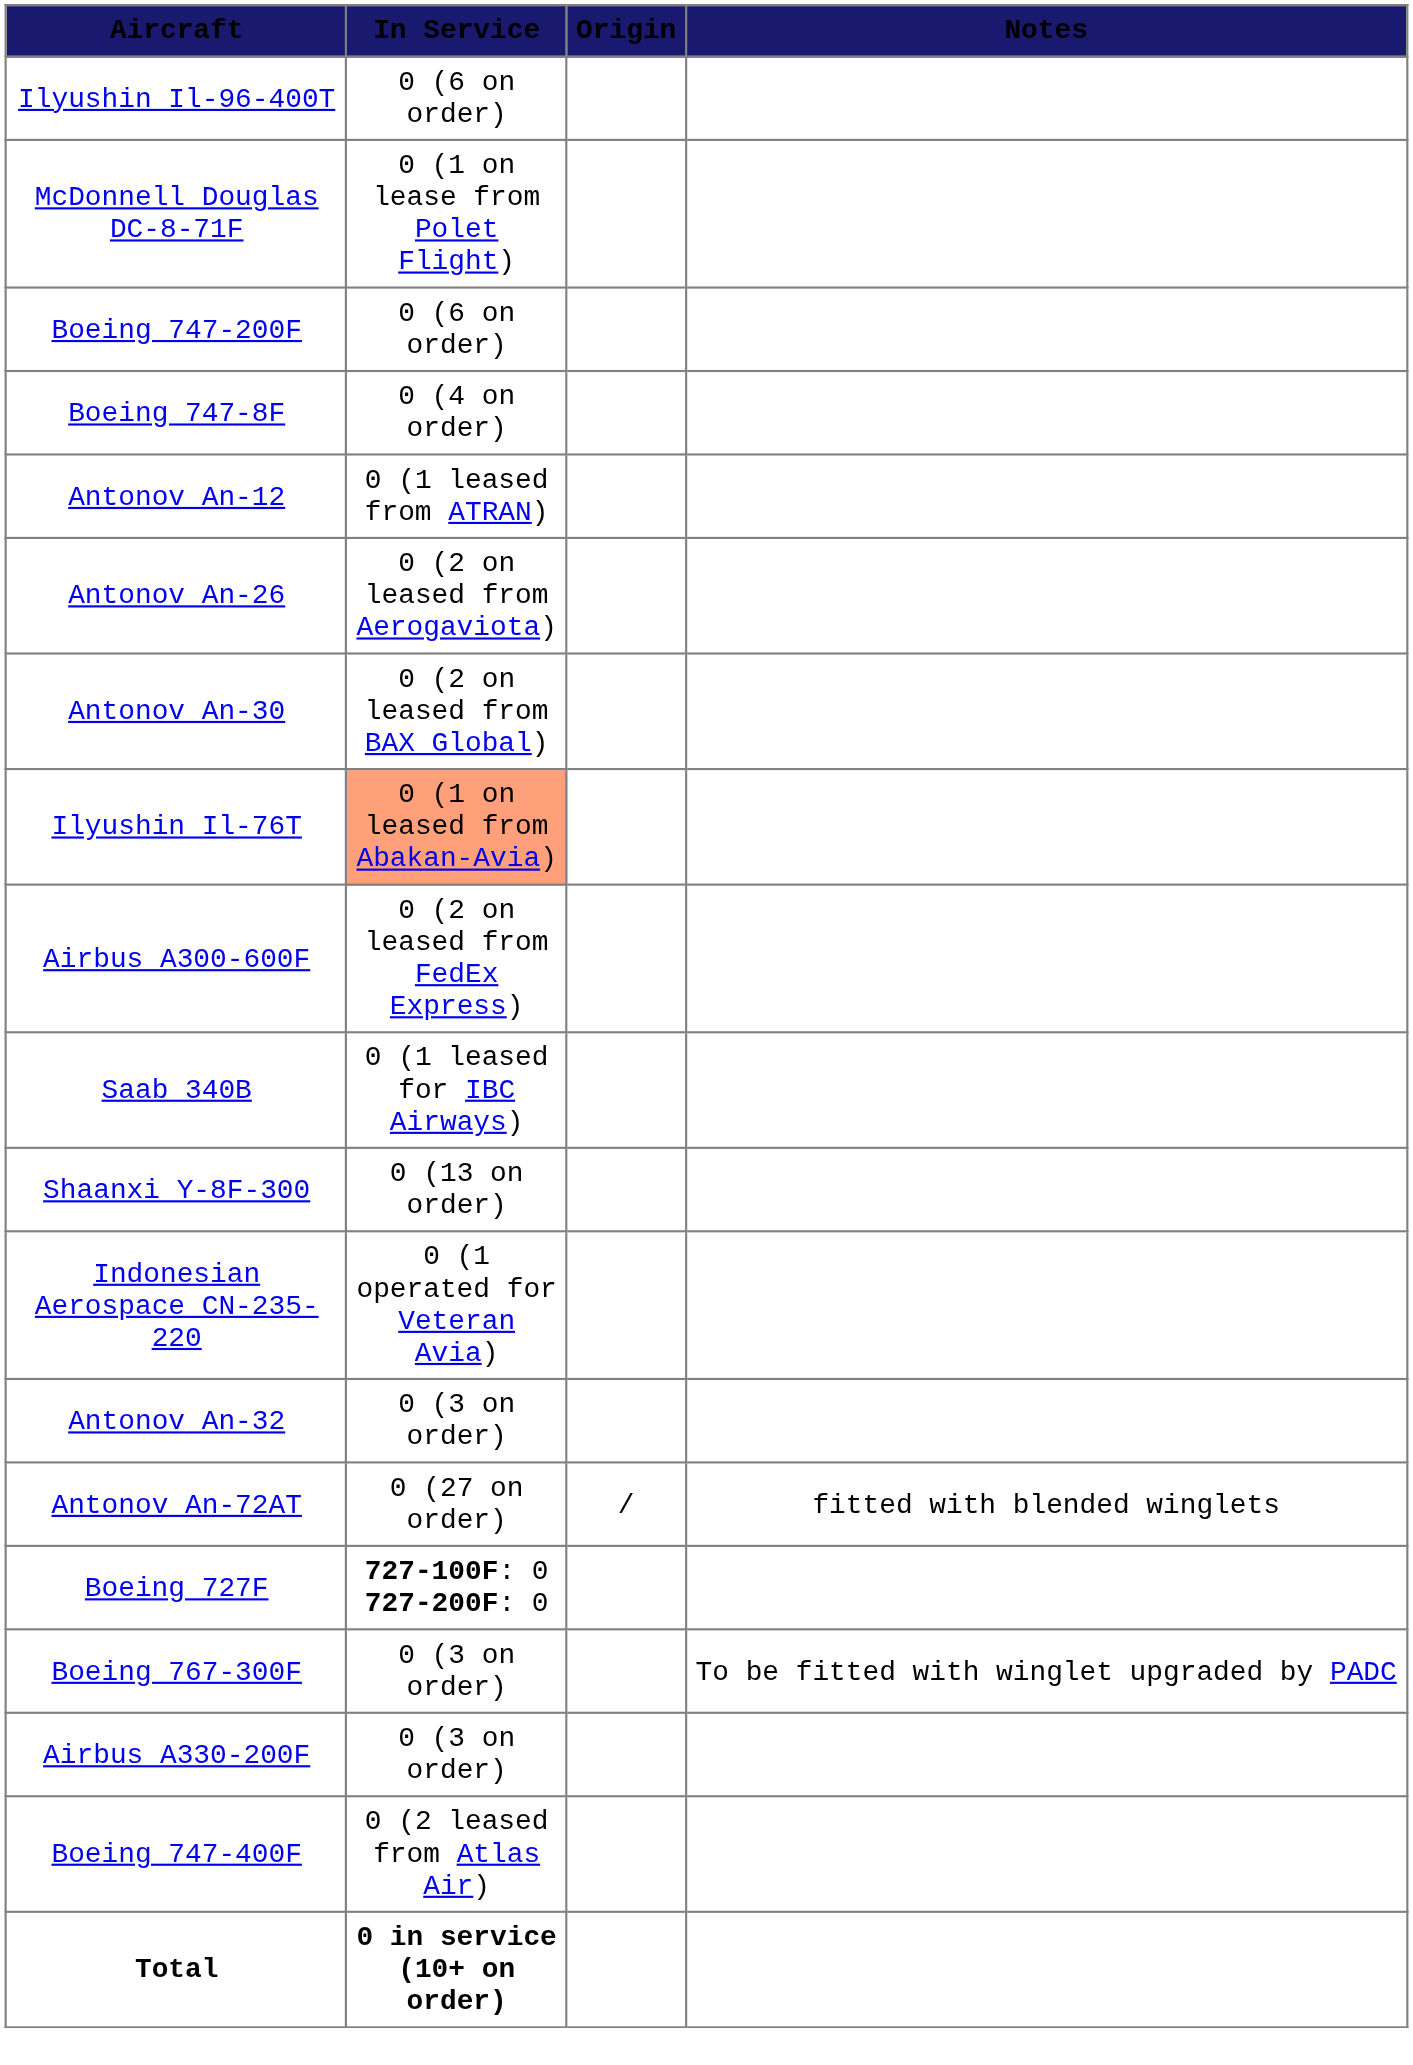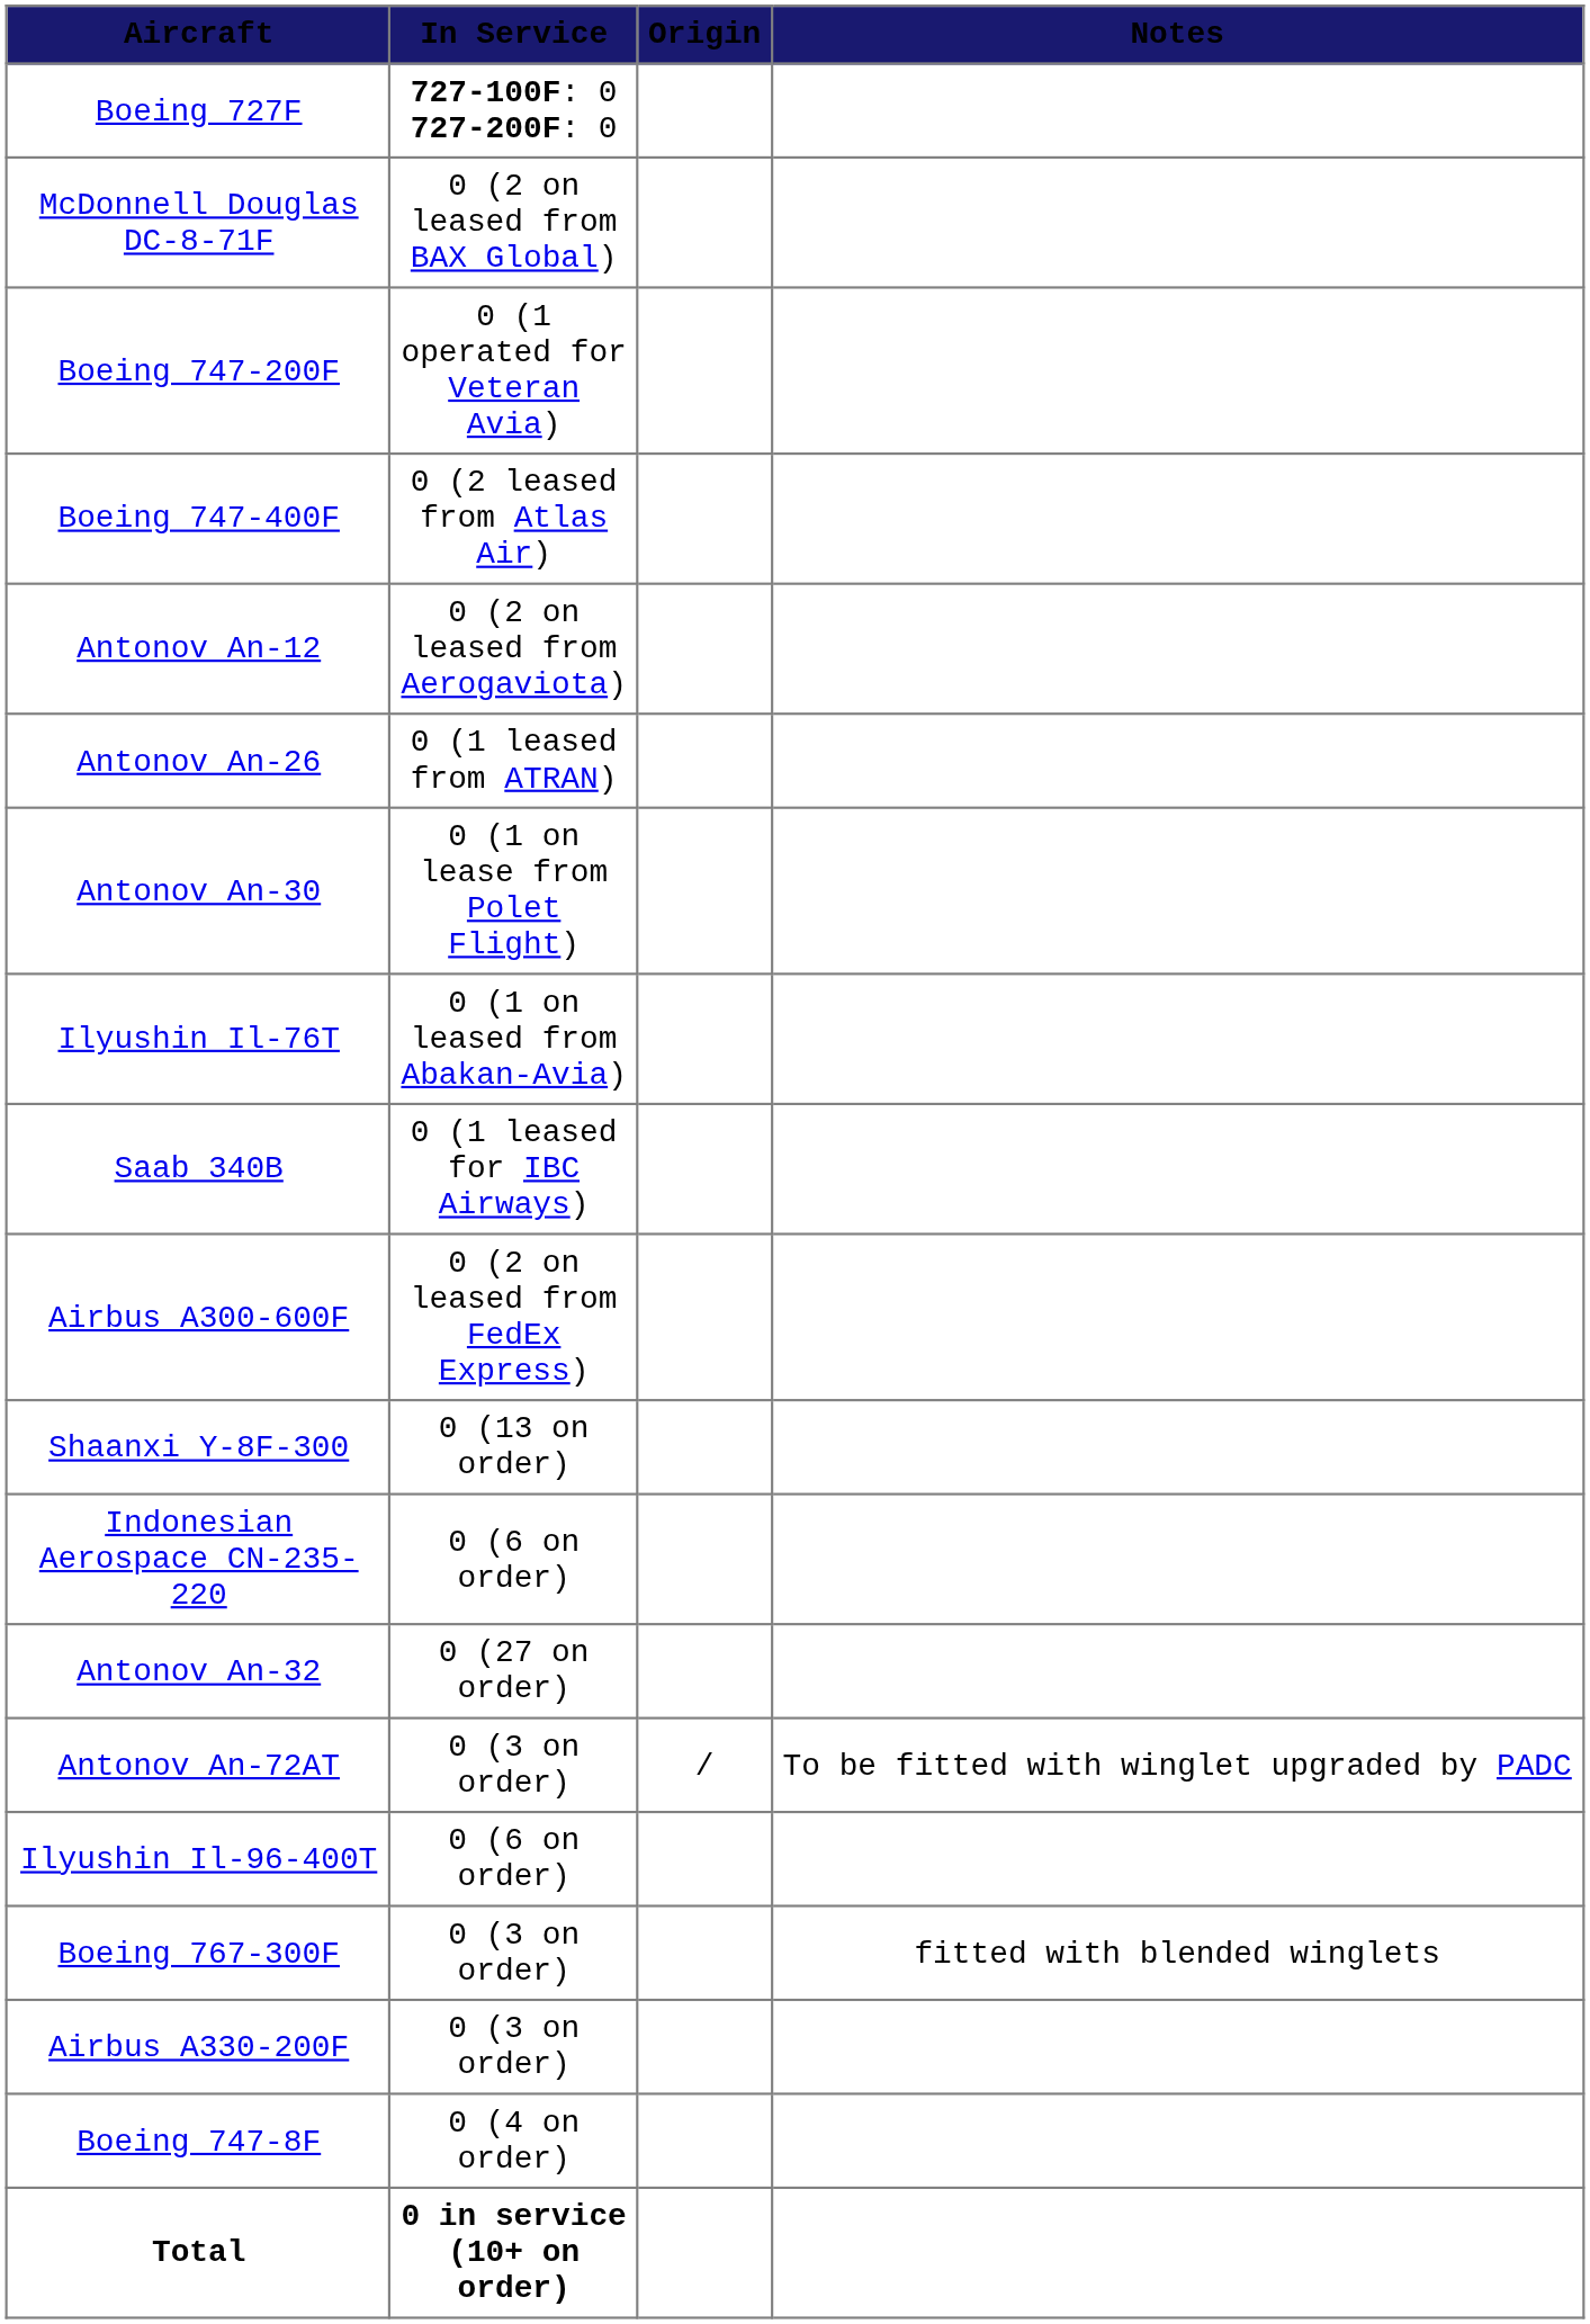rows swapped: Boeing 727F <-> Ilyushin Il-96-400T
McDonnell Douglas DC-8-71F | In Service: 0 (1 on lease from Polet Flight) -> 0 (2 on leased from BAX Global)
Boeing 747-200F | In Service: 0 (6 on order) -> 0 (1 operated for Veteran Avia)
rows swapped: Boeing 747-400F <-> Boeing 747-8F
Antonov An-12 | In Service: 0 (1 leased from ATRAN) -> 0 (2 on leased from Aerogaviota)
Antonov An-26 | In Service: 0 (2 on leased from Aerogaviota) -> 0 (1 leased from ATRAN)
Antonov An-30 | In Service: 0 (2 on leased from BAX Global) -> 0 (1 on lease from Polet Flight)
Ilyushin Il-76T | In Service: lightsalmon background -> no background
rows swapped: Airbus A300-600F <-> Saab 340B
Indonesian Aerospace CN-235-220 | In Service: 0 (1 operated for Veteran Avia) -> 0 (6 on order)
Antonov An-32 | In Service: 0 (3 on order) -> 0 (27 on order)
Antonov An-72AT | In Service: 0 (27 on order) -> 0 (3 on order)
Antonov An-72AT | Notes: fitted with blended winglets -> To be fitted with winglet upgraded by PADC
Boeing 767-300F | Notes: To be fitted with winglet upgraded by PADC -> fitted with blended winglets
